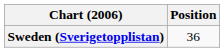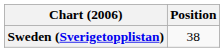Sweden (Sverigetopplistan) | Position: 36 -> 38
